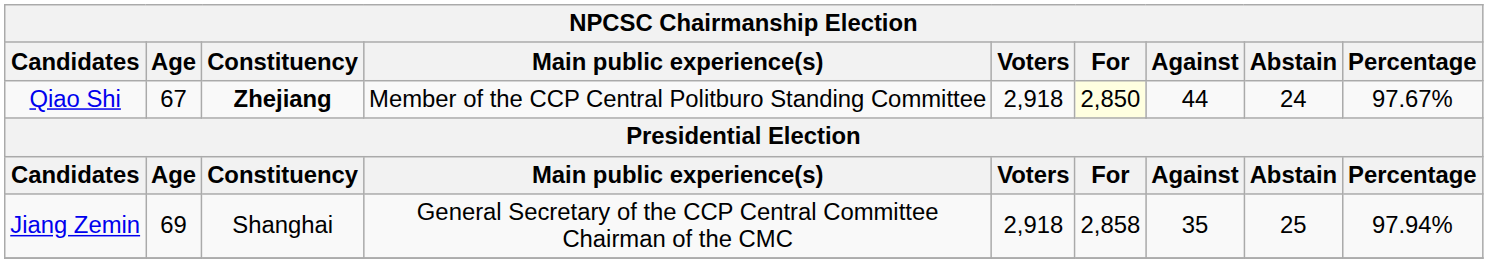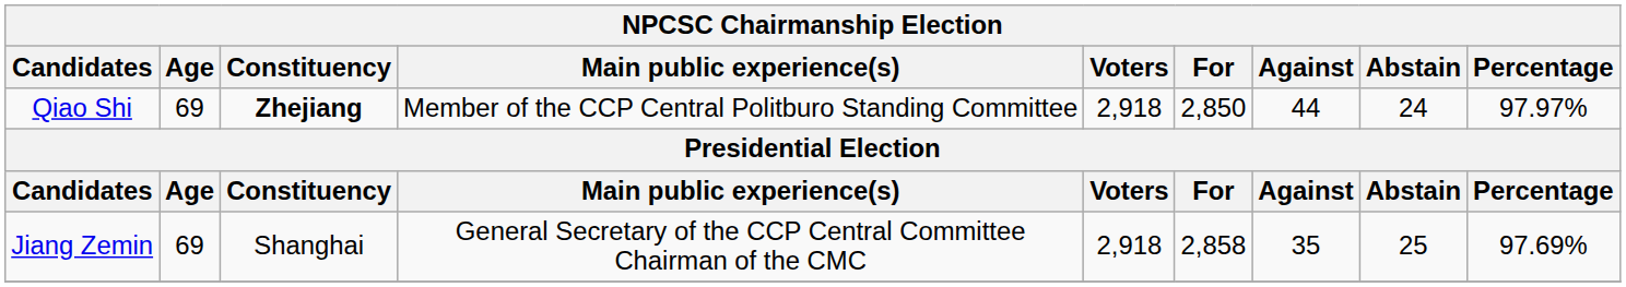Qiao Shi | Age: 67 -> 69
Qiao Shi | For: lightyellow background -> no background
Qiao Shi | Percentage: 97.67% -> 97.97%
Jiang Zemin | Percentage: 97.94% -> 97.69%
